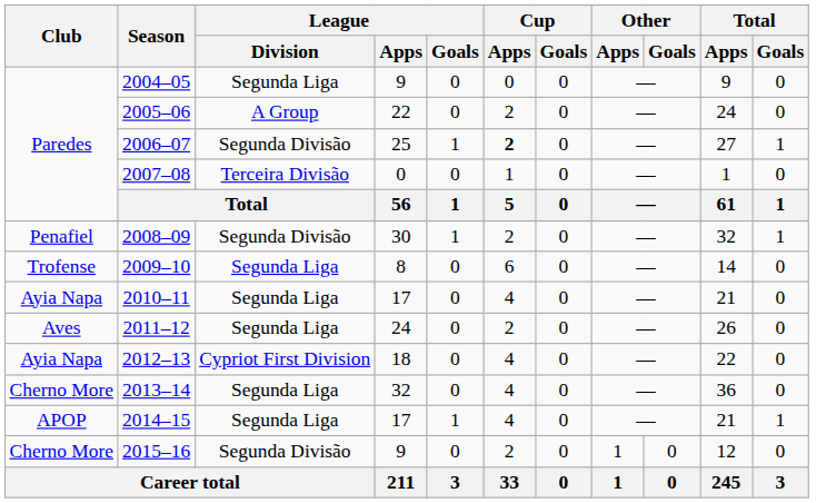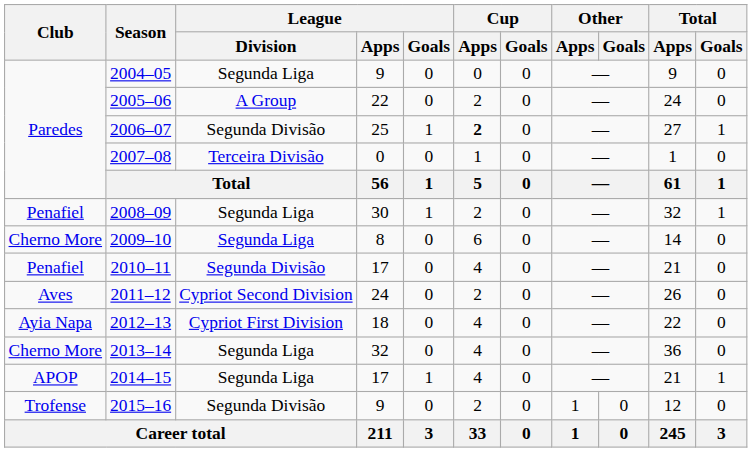2008–09 | League / Division: Segunda Divisão -> Segunda Liga
2009–10 | Club: Trofense -> Cherno More
2010–11 | Club: Ayia Napa -> Penafiel
2010–11 | League / Division: Segunda Liga -> Segunda Divisão
2011–12 | League / Division: Segunda Liga -> Cypriot Second Division
2015–16 | Club: Cherno More -> Trofense
